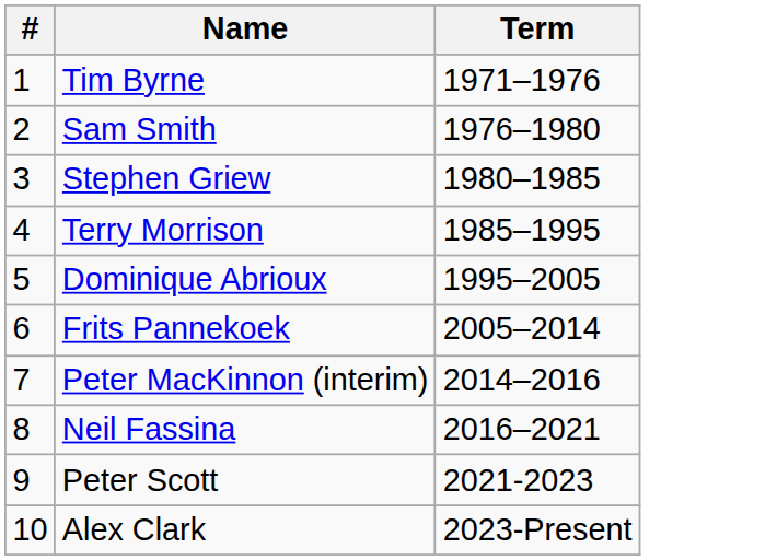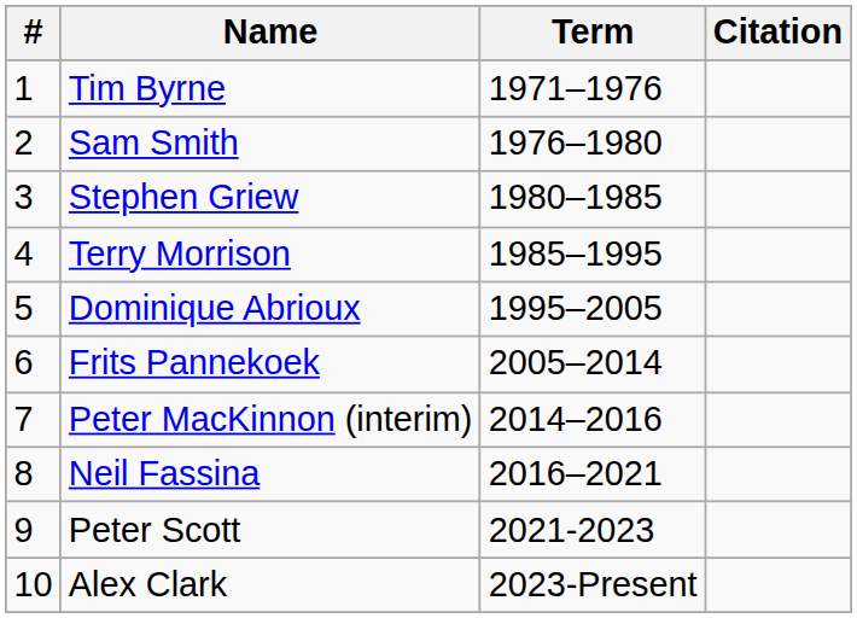+ column: Citation
